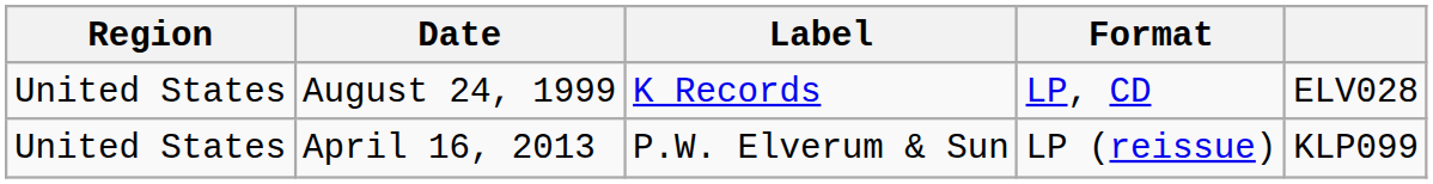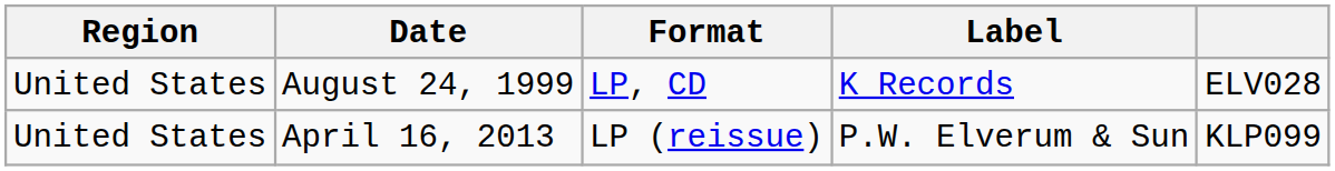columns swapped: Format <-> Label
